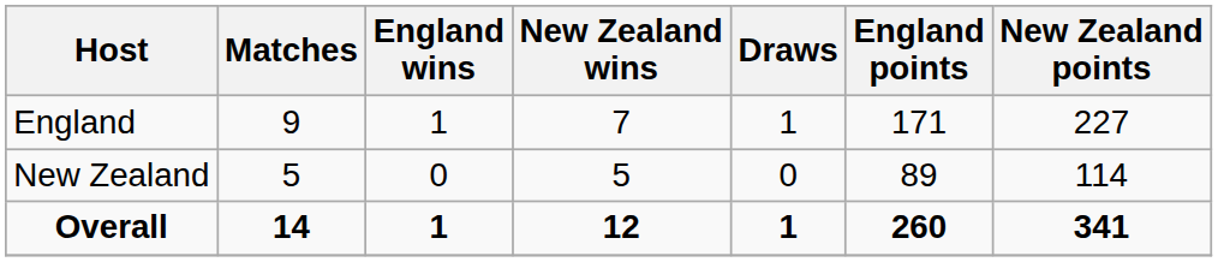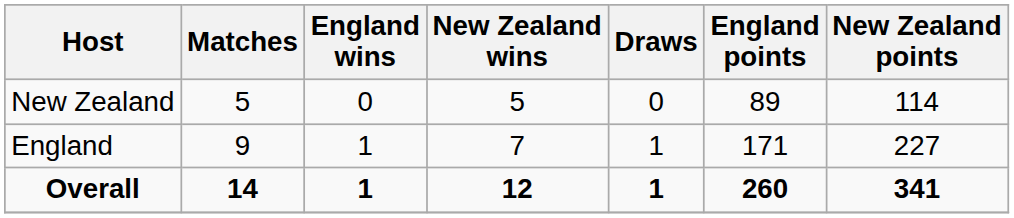rows swapped: England <-> New Zealand
